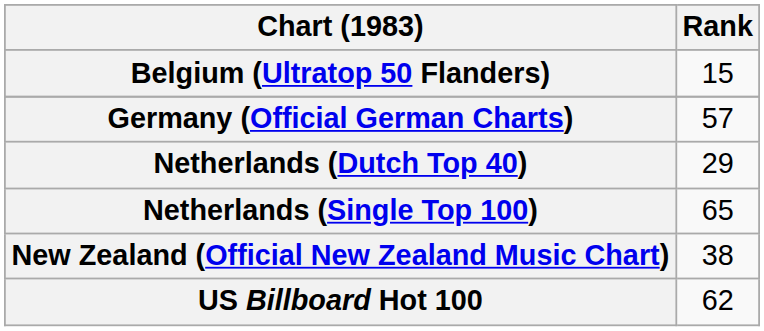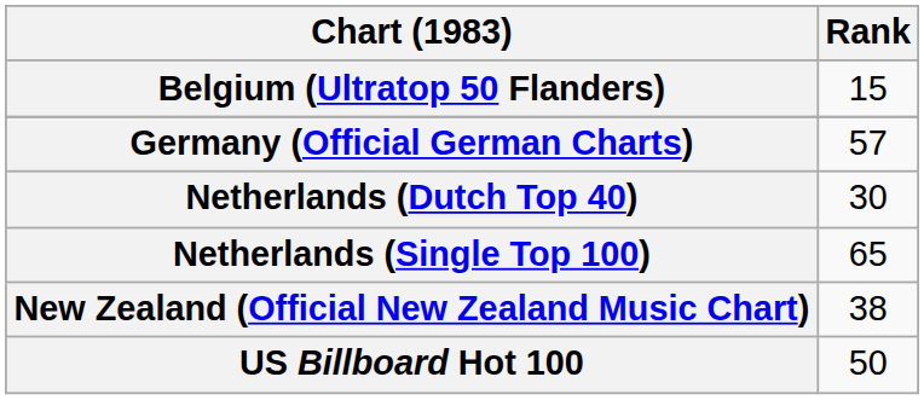Netherlands (Dutch Top 40) | Rank: 29 -> 30
US Billboard Hot 100 | Rank: 62 -> 50
